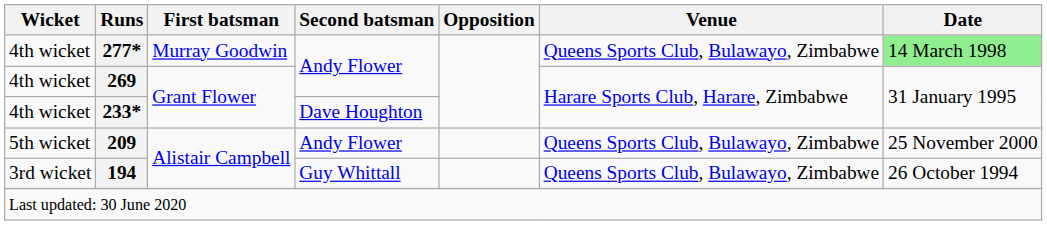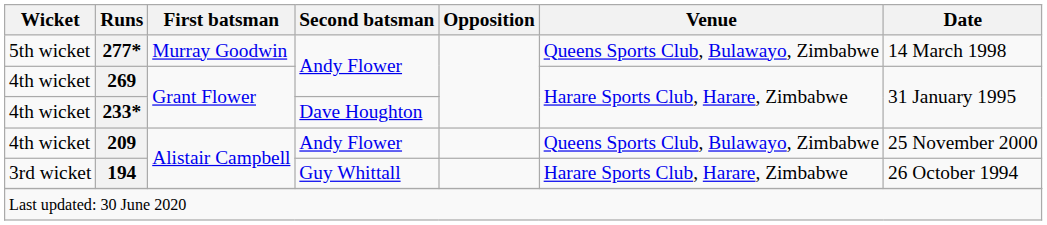277* | Wicket: 4th wicket -> 5th wicket
277* | Date: lightgreen background -> no background
209 | Wicket: 5th wicket -> 4th wicket
194 | Venue: Queens Sports Club, Bulawayo, Zimbabwe -> Harare Sports Club, Harare, Zimbabwe
